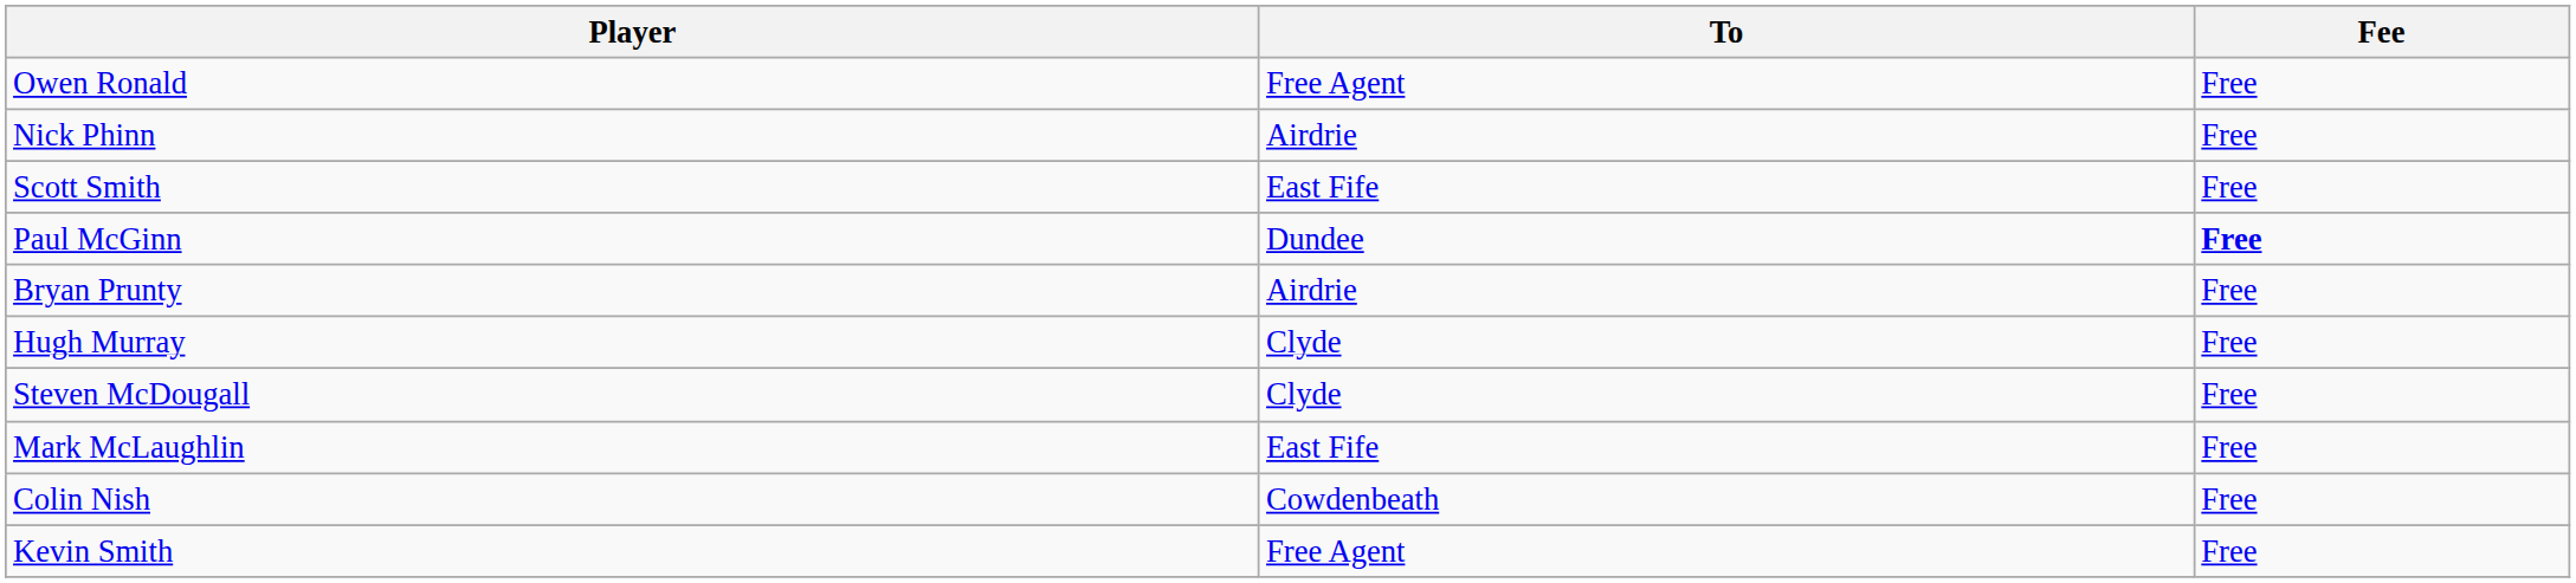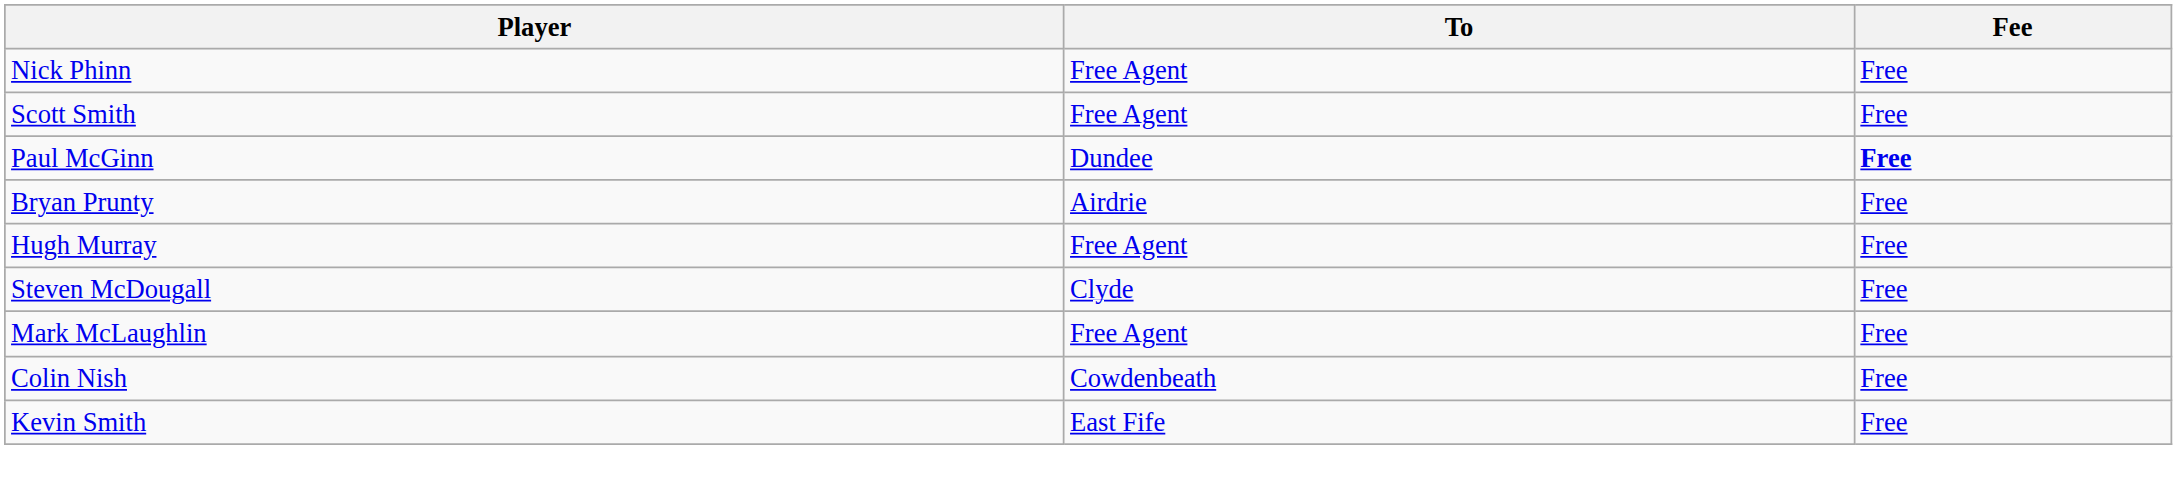- row: Owen Ronald | Free Agent | Free
Nick Phinn | To: Airdrie -> Free Agent
Scott Smith | To: East Fife -> Free Agent
Hugh Murray | To: Clyde -> Free Agent
Mark McLaughlin | To: East Fife -> Free Agent
Kevin Smith | To: Free Agent -> East Fife
